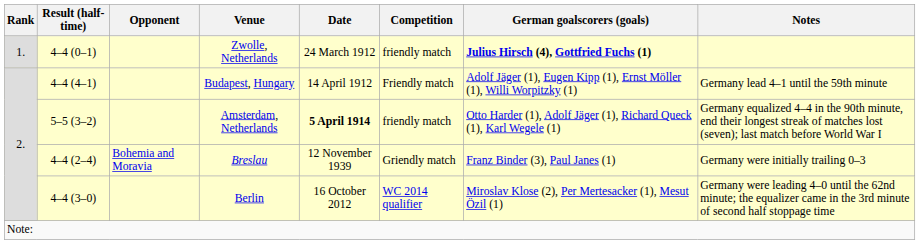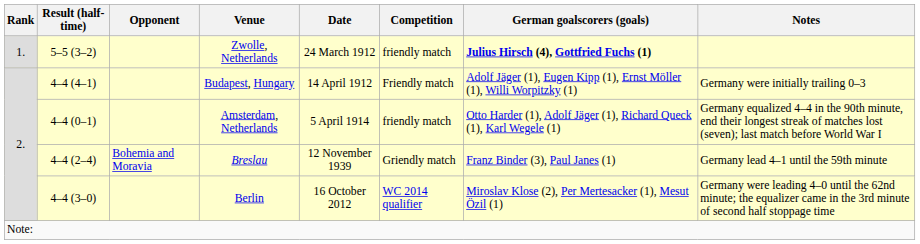Zwolle, Netherlands | Result (half-time): 4–4 (0–1) -> 5–5 (3–2)
Budapest, Hungary | Notes: Germany lead 4–1 until the 59th minute -> Germany were initially trailing 0–3
Amsterdam, Netherlands | Result (half-time): 5–5 (3–2) -> 4–4 (0–1)
Amsterdam, Netherlands | Date: bold -> normal
Breslau | Notes: Germany were initially trailing 0–3 -> Germany lead 4–1 until the 59th minute
